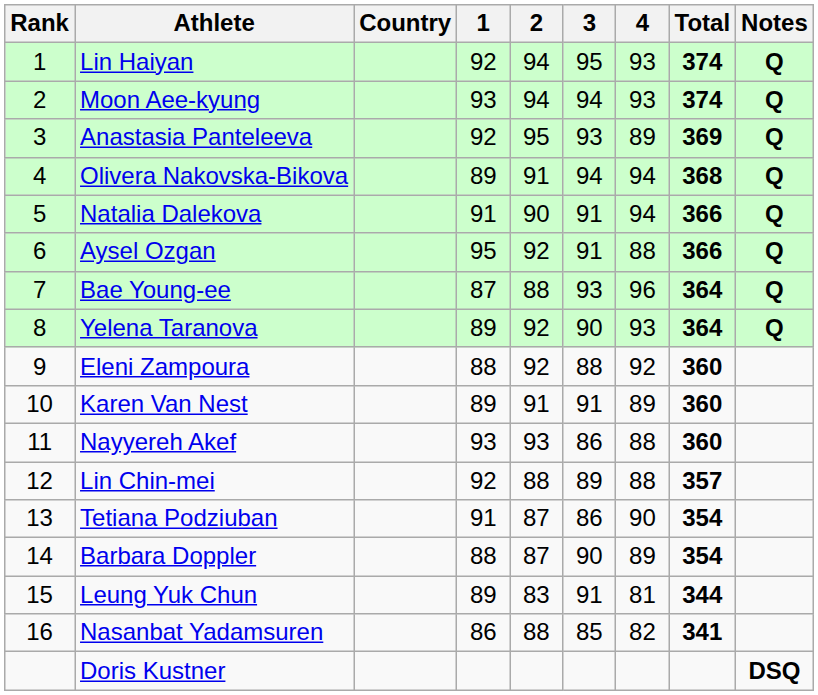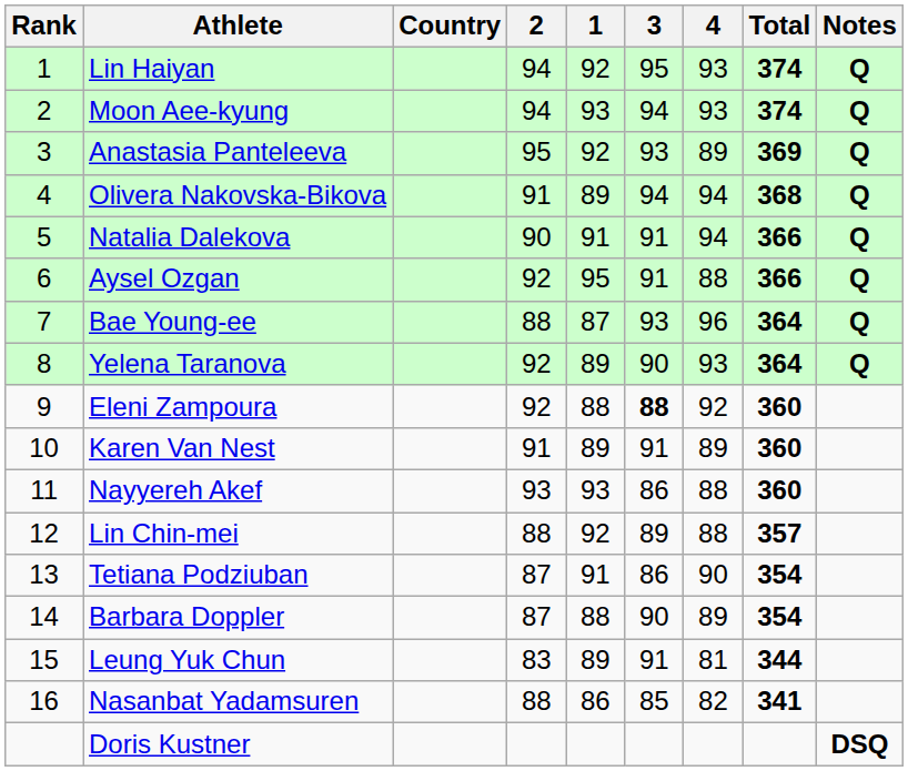columns swapped: 1 <-> 2
Eleni Zampoura | 3: normal -> bold
